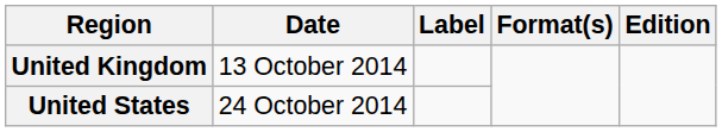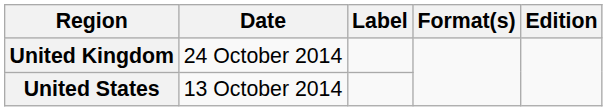United Kingdom | Date: 13 October 2014 -> 24 October 2014
United States | Date: 24 October 2014 -> 13 October 2014
